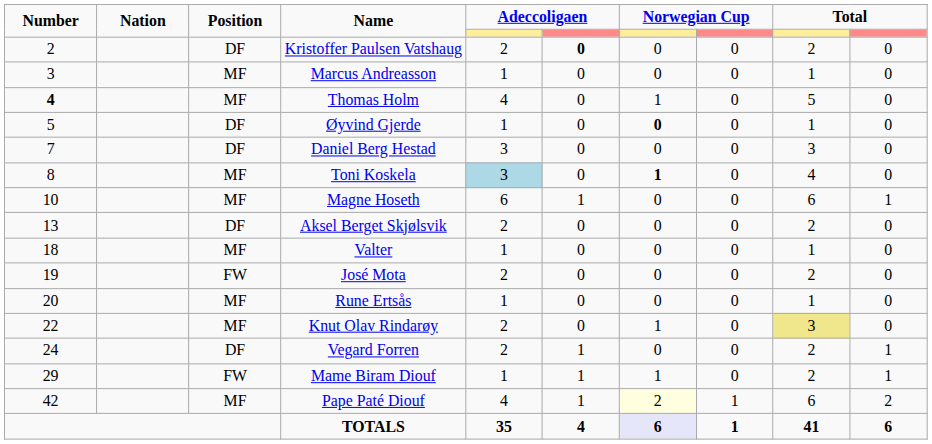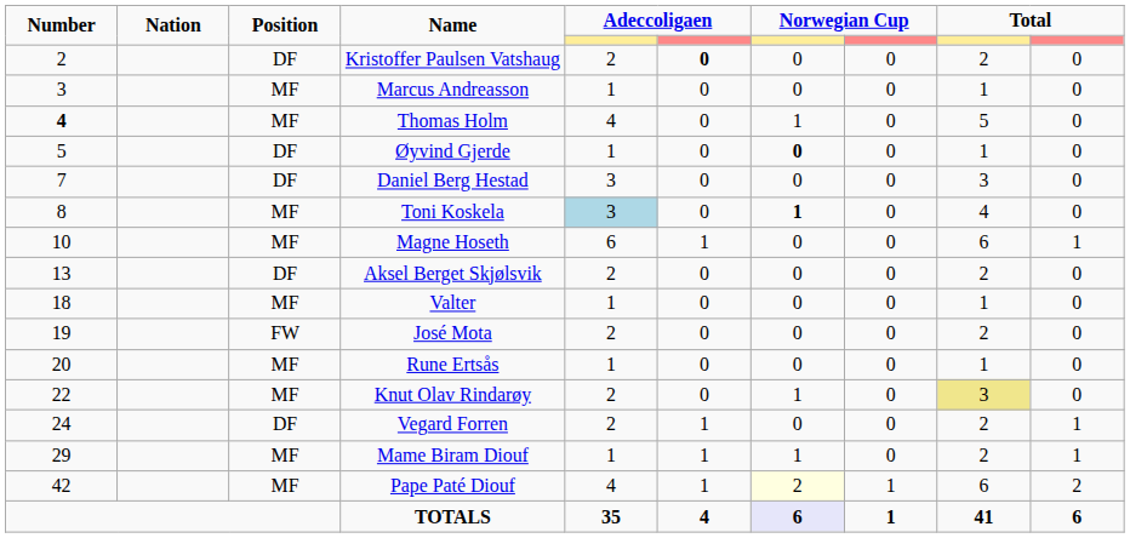Mame Biram Diouf | Position: FW -> MF
